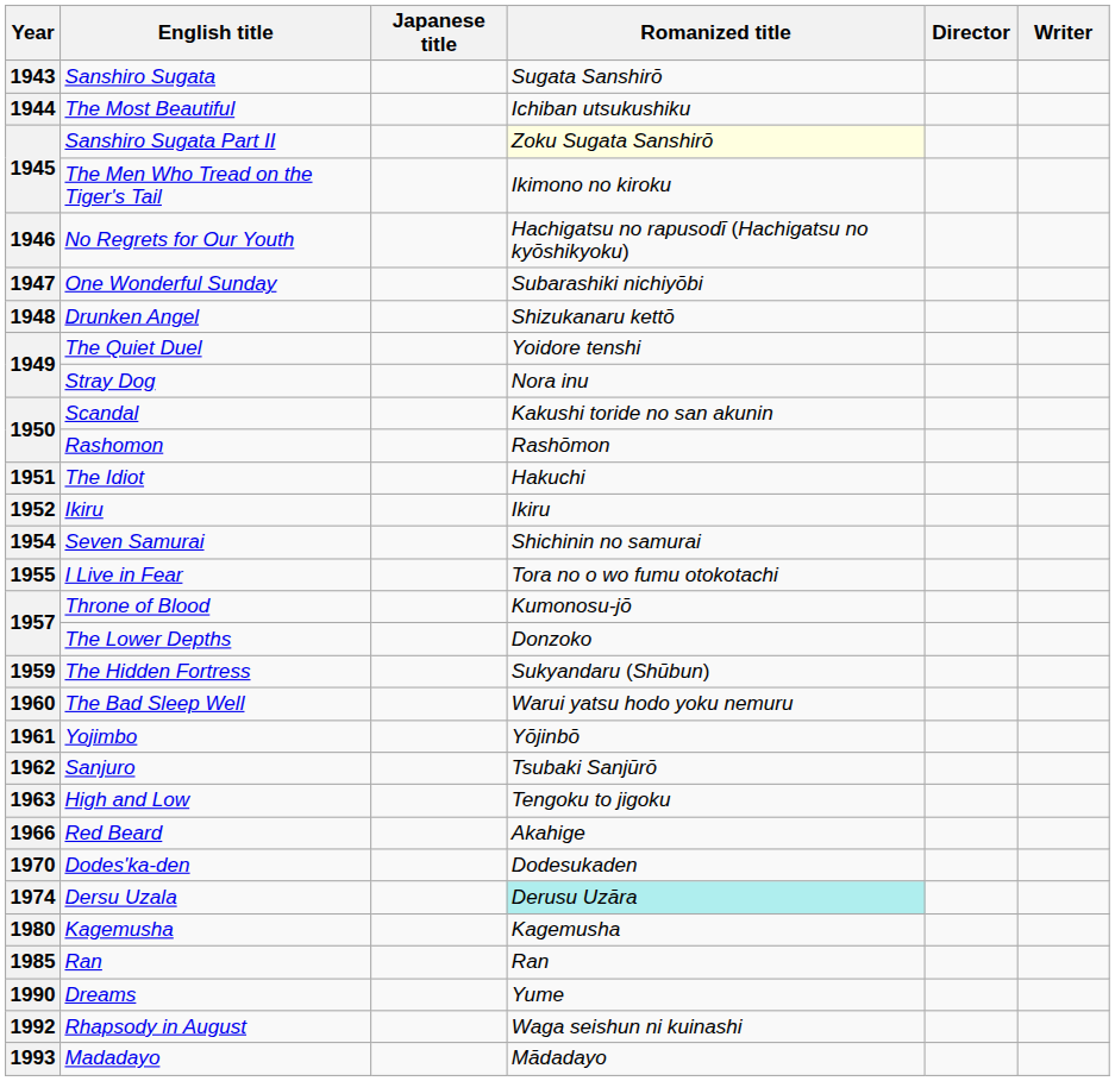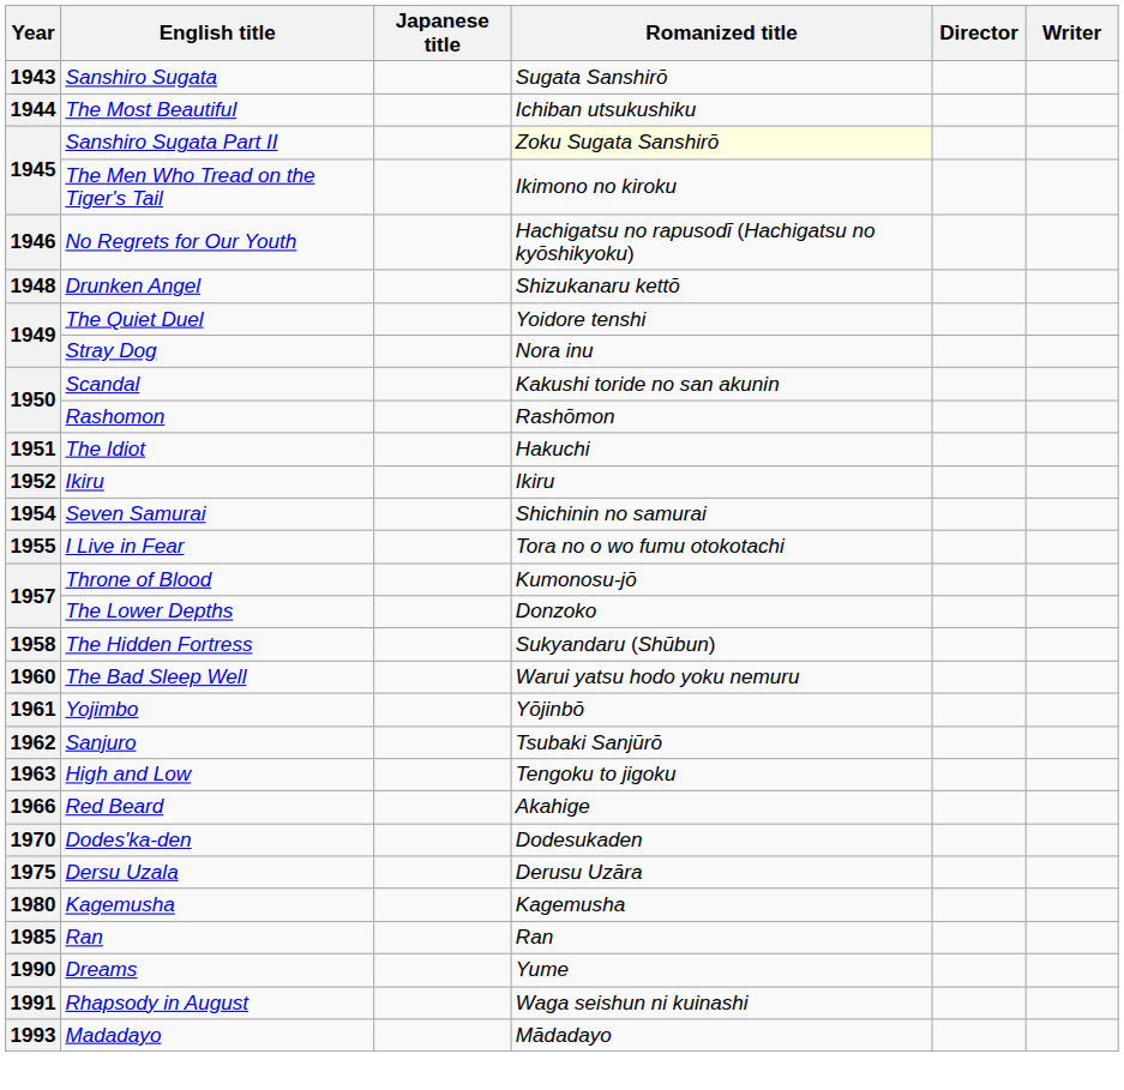- row: 1947 | One Wonderful Sunday | Subarashiki nichiyōbi
The Hidden Fortress | Year: 1959 -> 1958
Dersu Uzala | Year: 1974 -> 1975
Dersu Uzala | Romanized title: paleturquoise background -> no background
Rhapsody in August | Year: 1992 -> 1991
